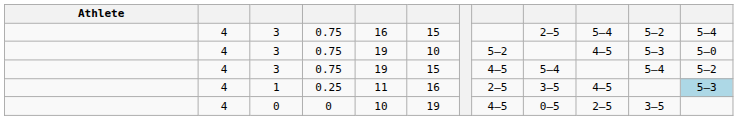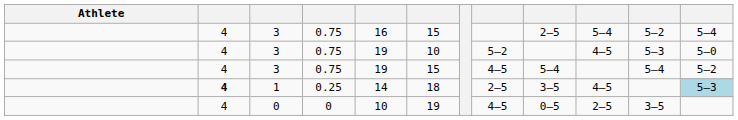1 | column 2: normal -> bold
1 | column 5: 11 -> 14
1 | column 6: 16 -> 18
